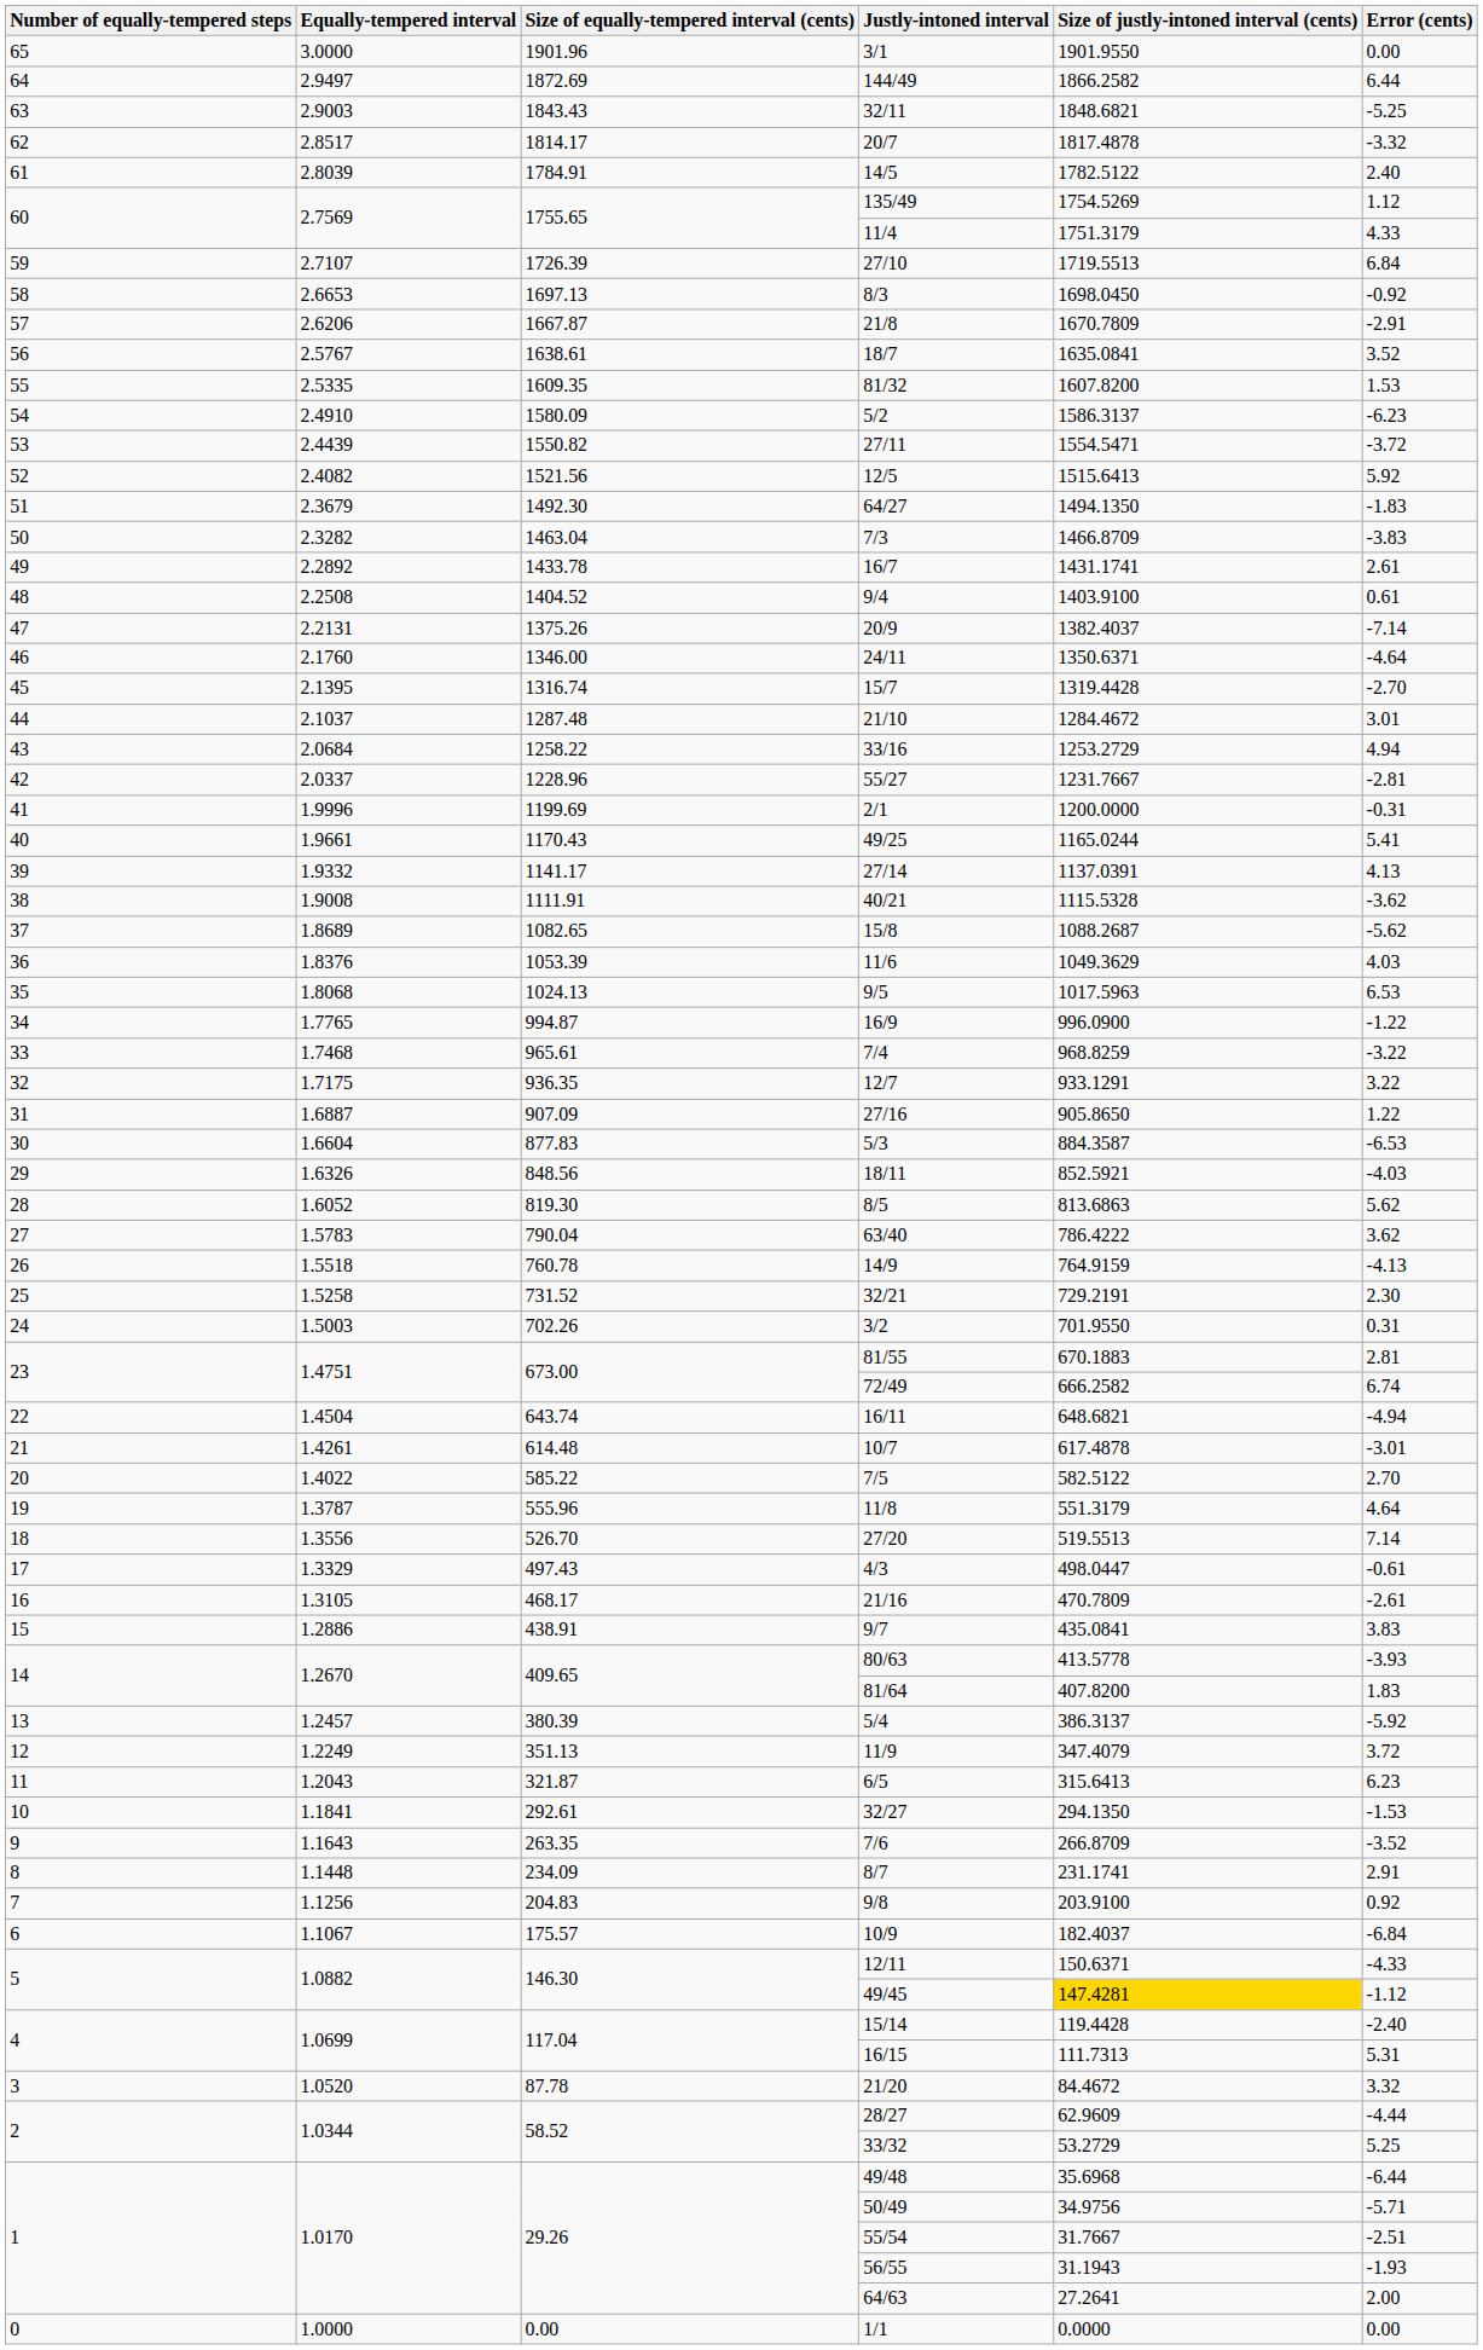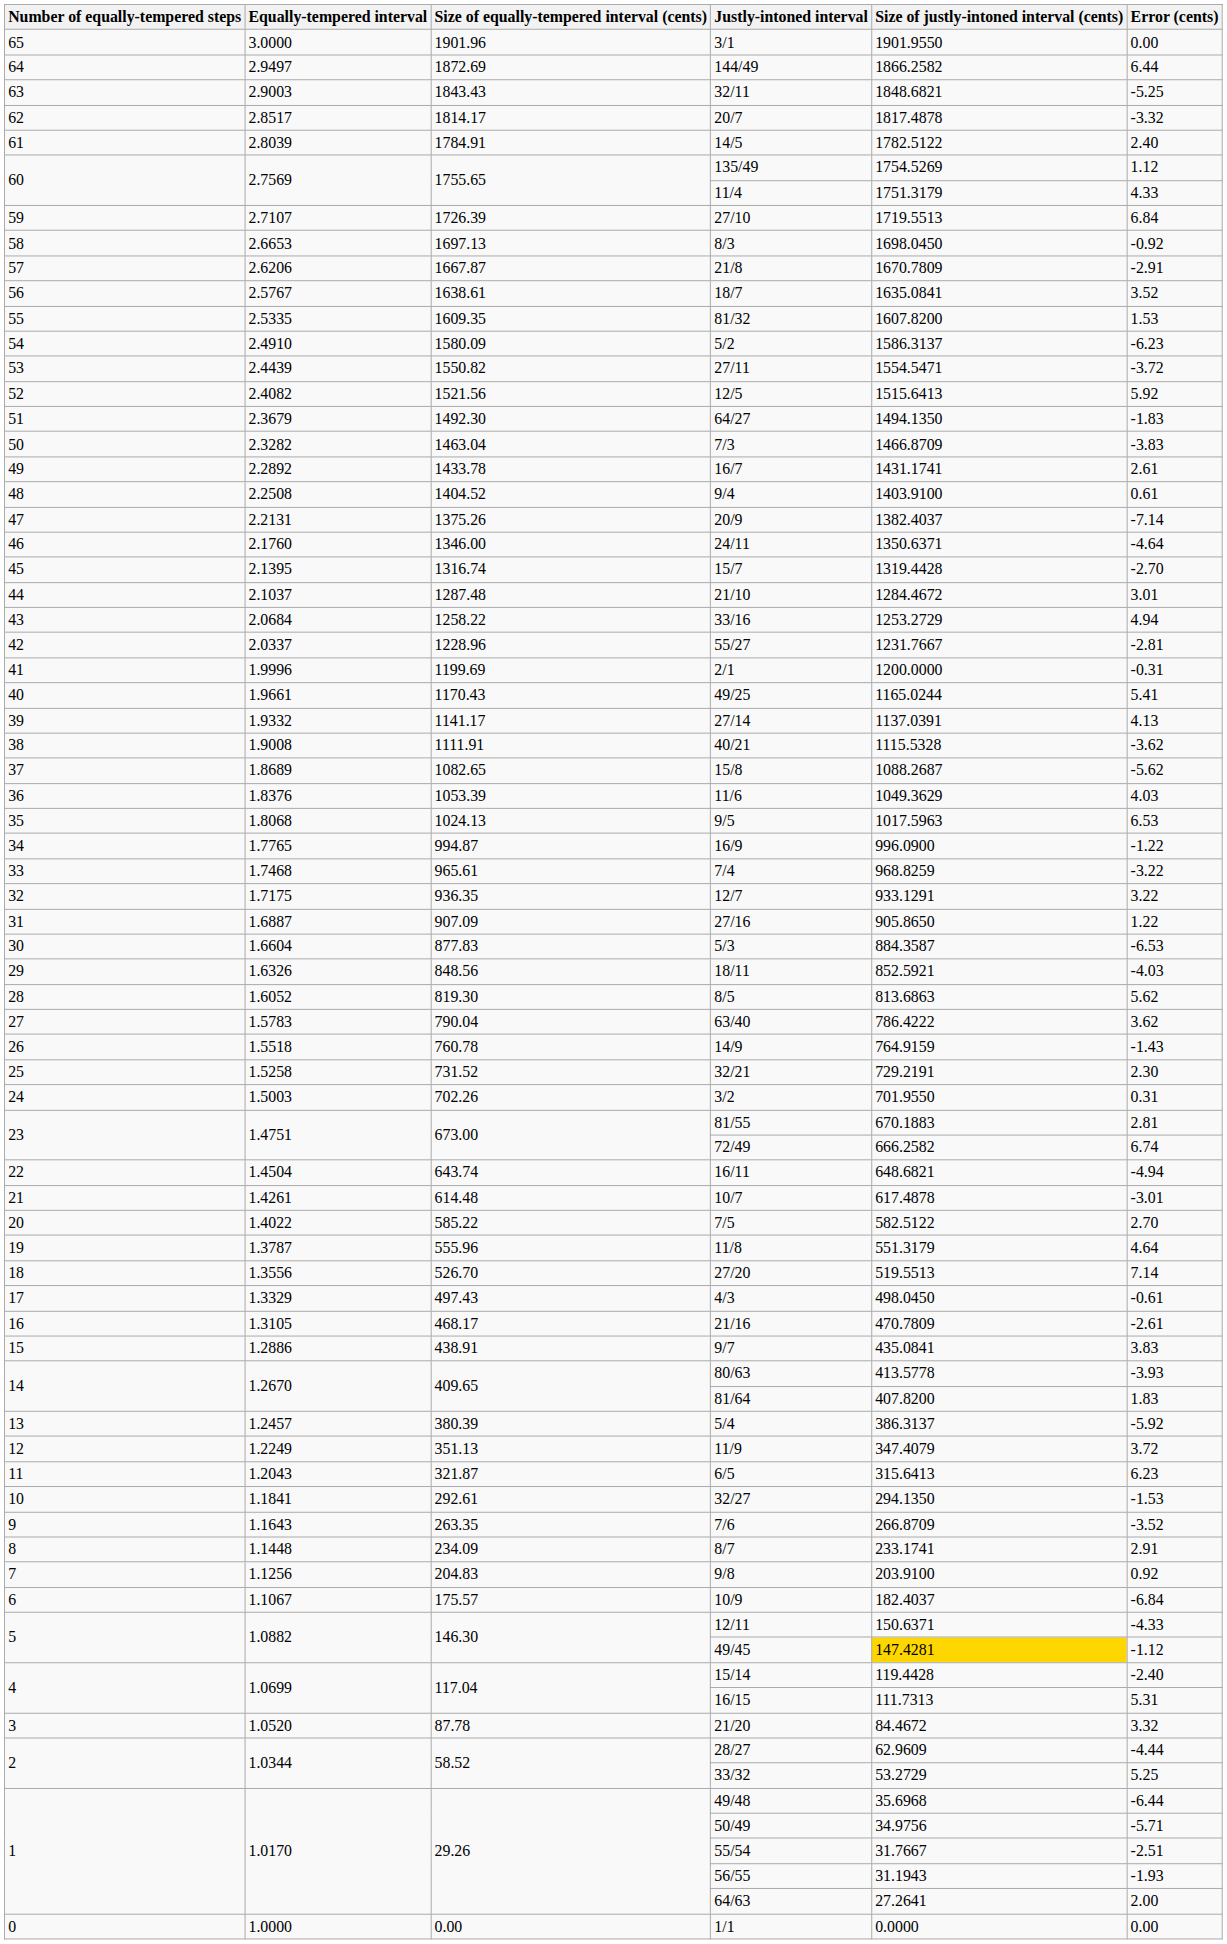14/9 | Error (cents): -4.13 -> -1.43
4/3 | Size of justly-intoned interval (cents): 498.0447 -> 498.0450
8/7 | Size of justly-intoned interval (cents): 231.1741 -> 233.1741
